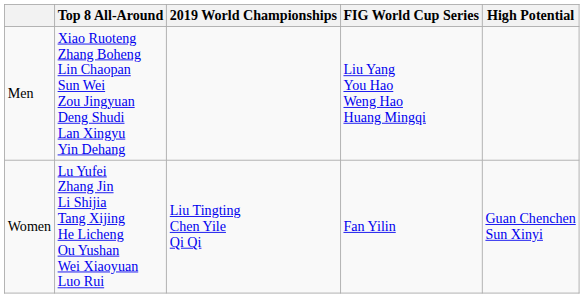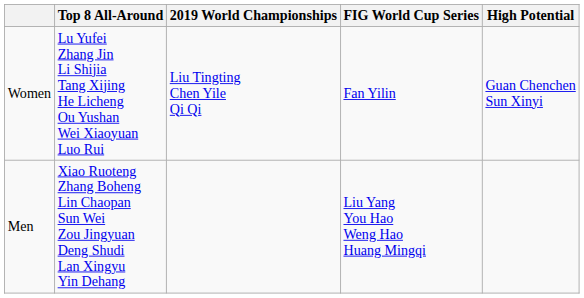rows swapped: Women <-> Men
